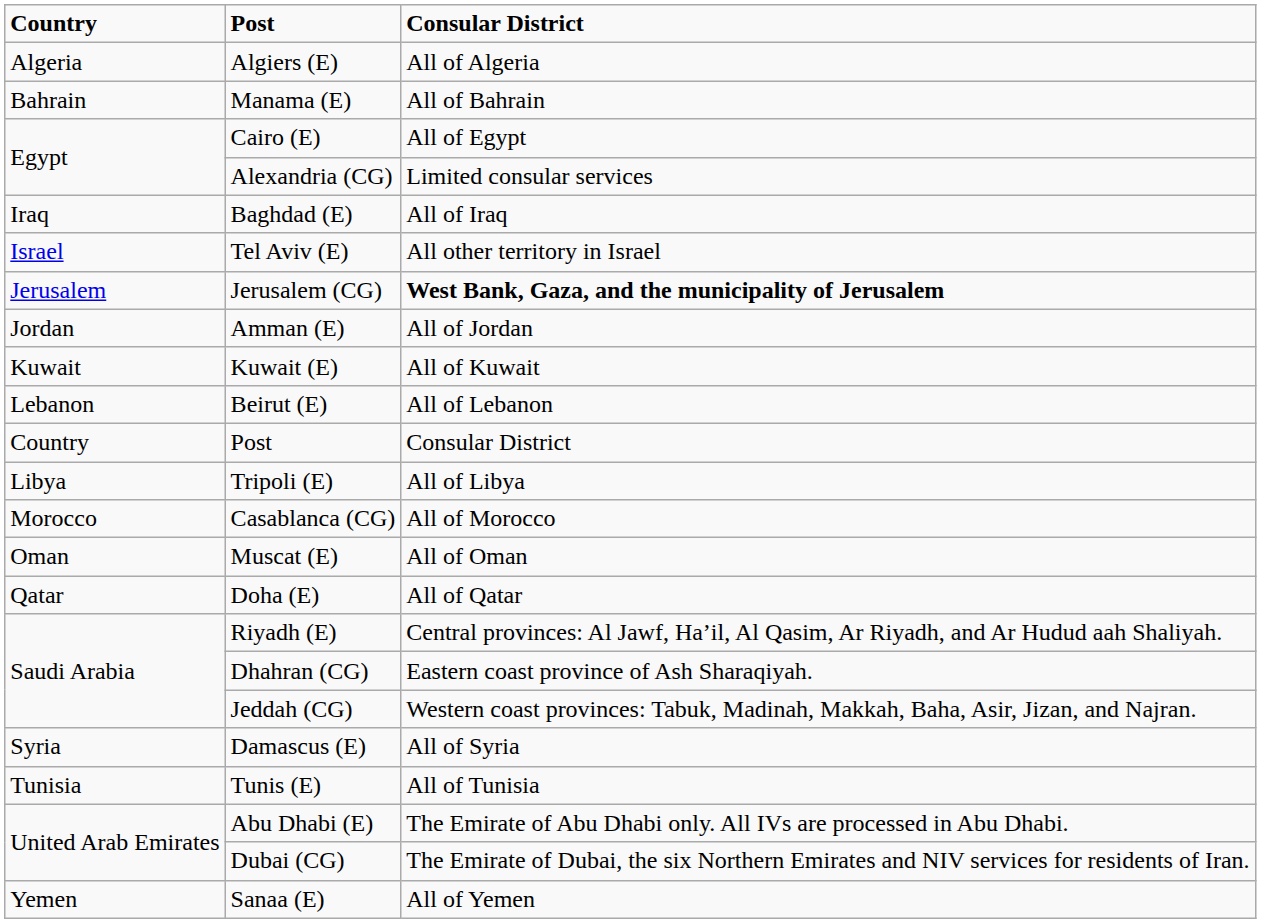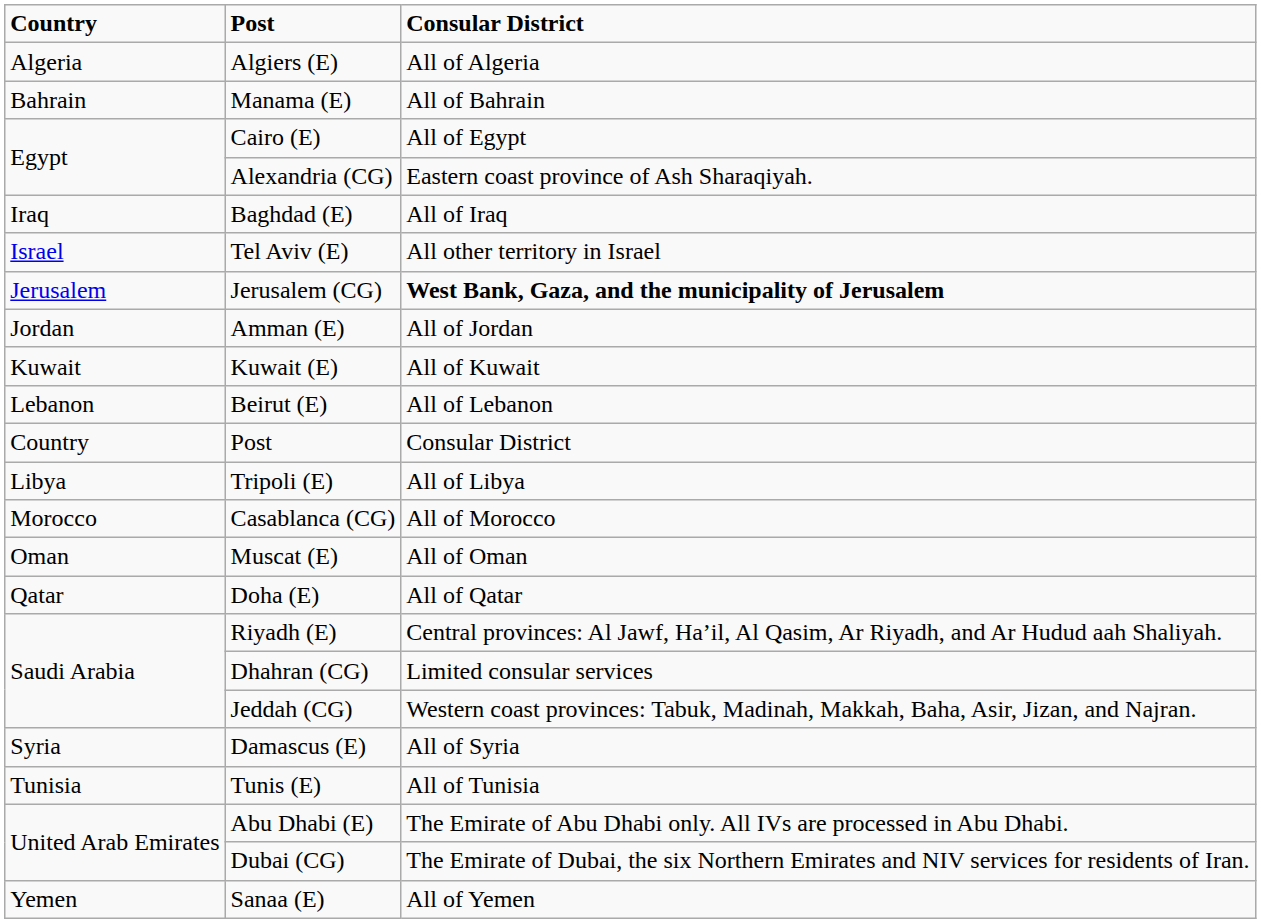Alexandria (CG) | Consular District: Limited consular services -> Eastern coast province of Ash Sharaqiyah.
Dhahran (CG) | Consular District: Eastern coast province of Ash Sharaqiyah. -> Limited consular services
